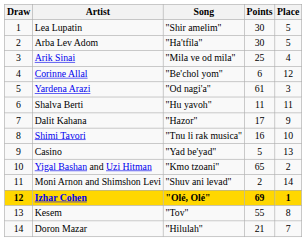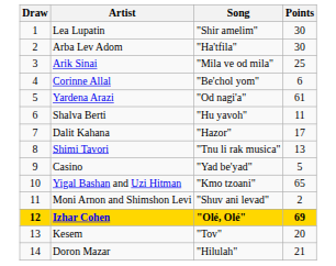- column: Place | 5 | 5 | 4 | 12 | 3 | 11 | 9 | 10 | 13 | 2 | 14 | 1 | 8 | 7
Shimi Tavori | Points: 16 -> 13
Kesem | Points: 55 -> 20
